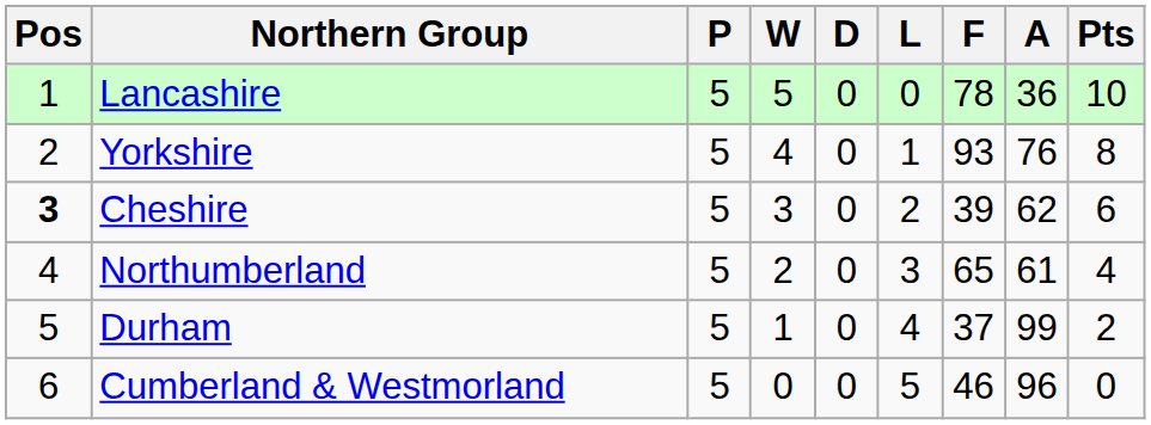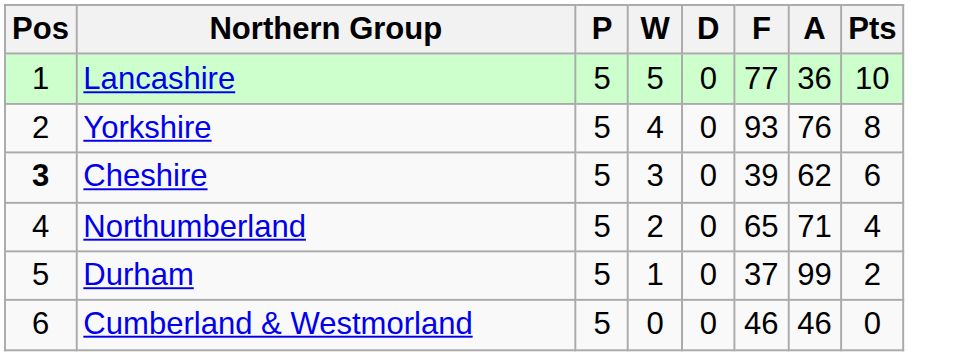- column: L | 0 | 1 | 2 | 3 | 4 | 5
Lancashire | F: 78 -> 77
Northumberland | A: 61 -> 71
Cumberland & Westmorland | A: 96 -> 46
